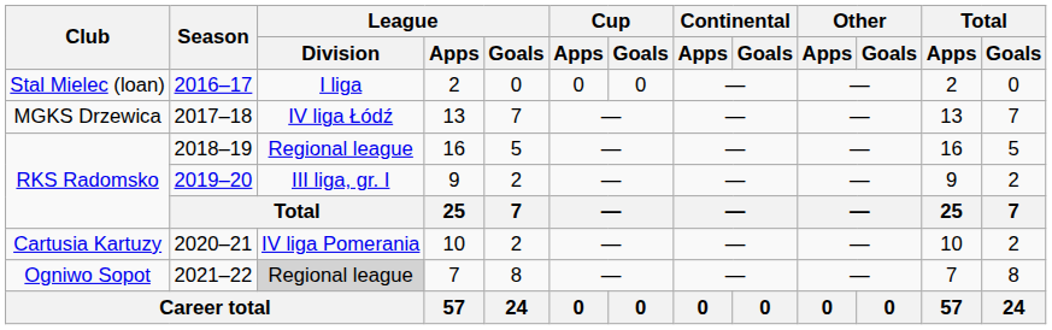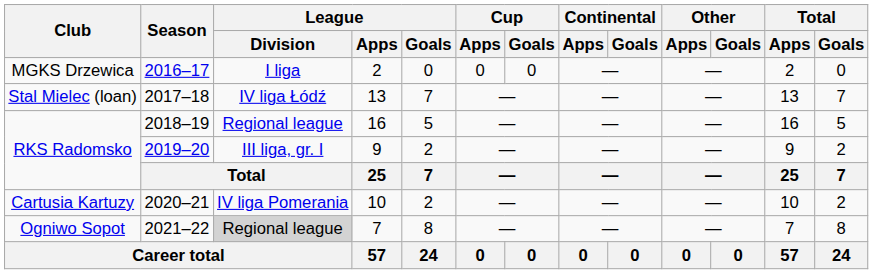2016–17 | Club: Stal Mielec (loan) -> MGKS Drzewica
2017–18 | Club: MGKS Drzewica -> Stal Mielec (loan)
